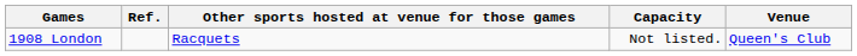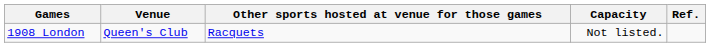columns swapped: Venue <-> Ref.
